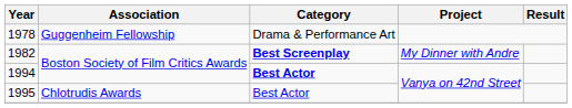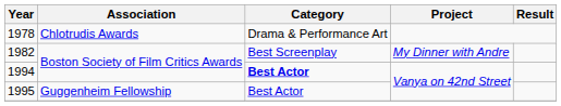1978 | Association: Guggenheim Fellowship -> Chlotrudis Awards
1982 | Category: bold -> normal
1995 | Association: Chlotrudis Awards -> Guggenheim Fellowship
